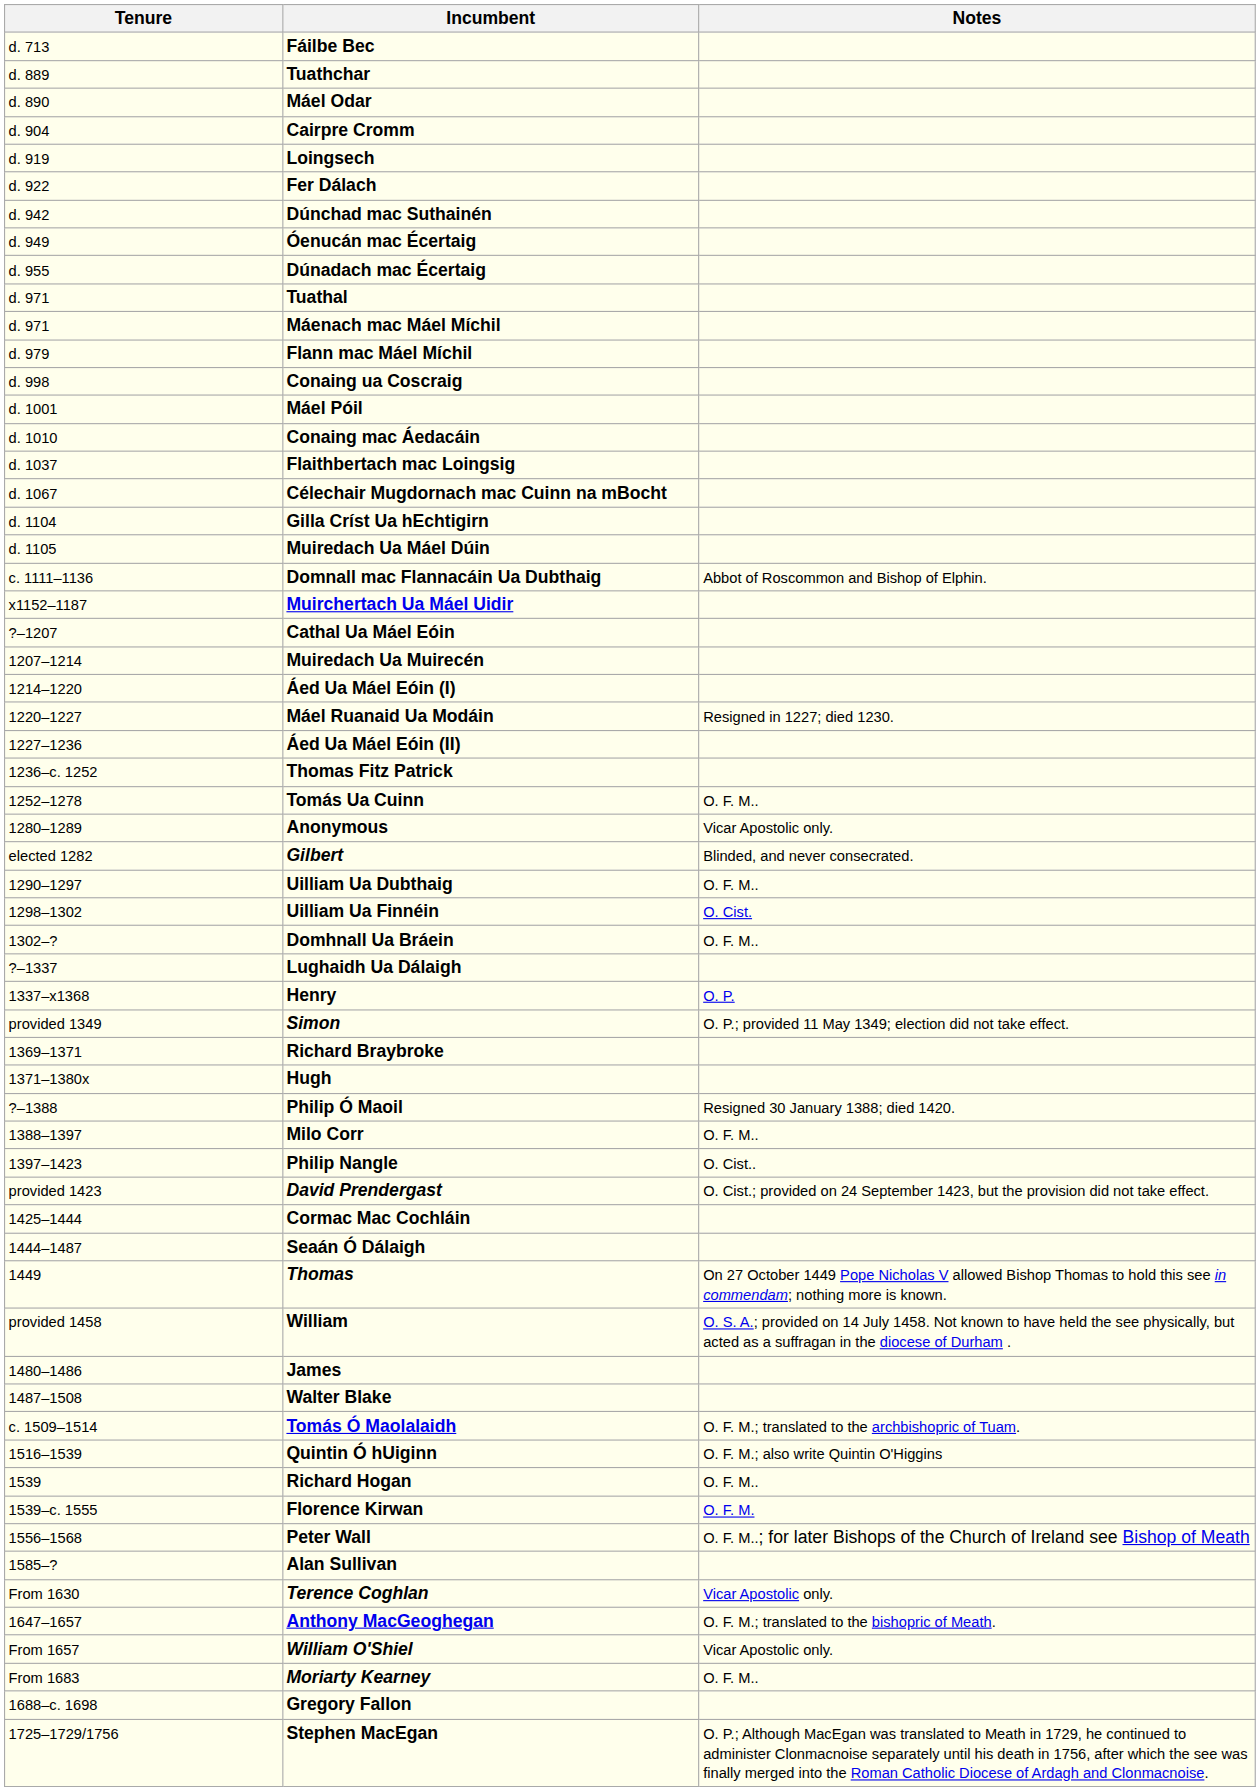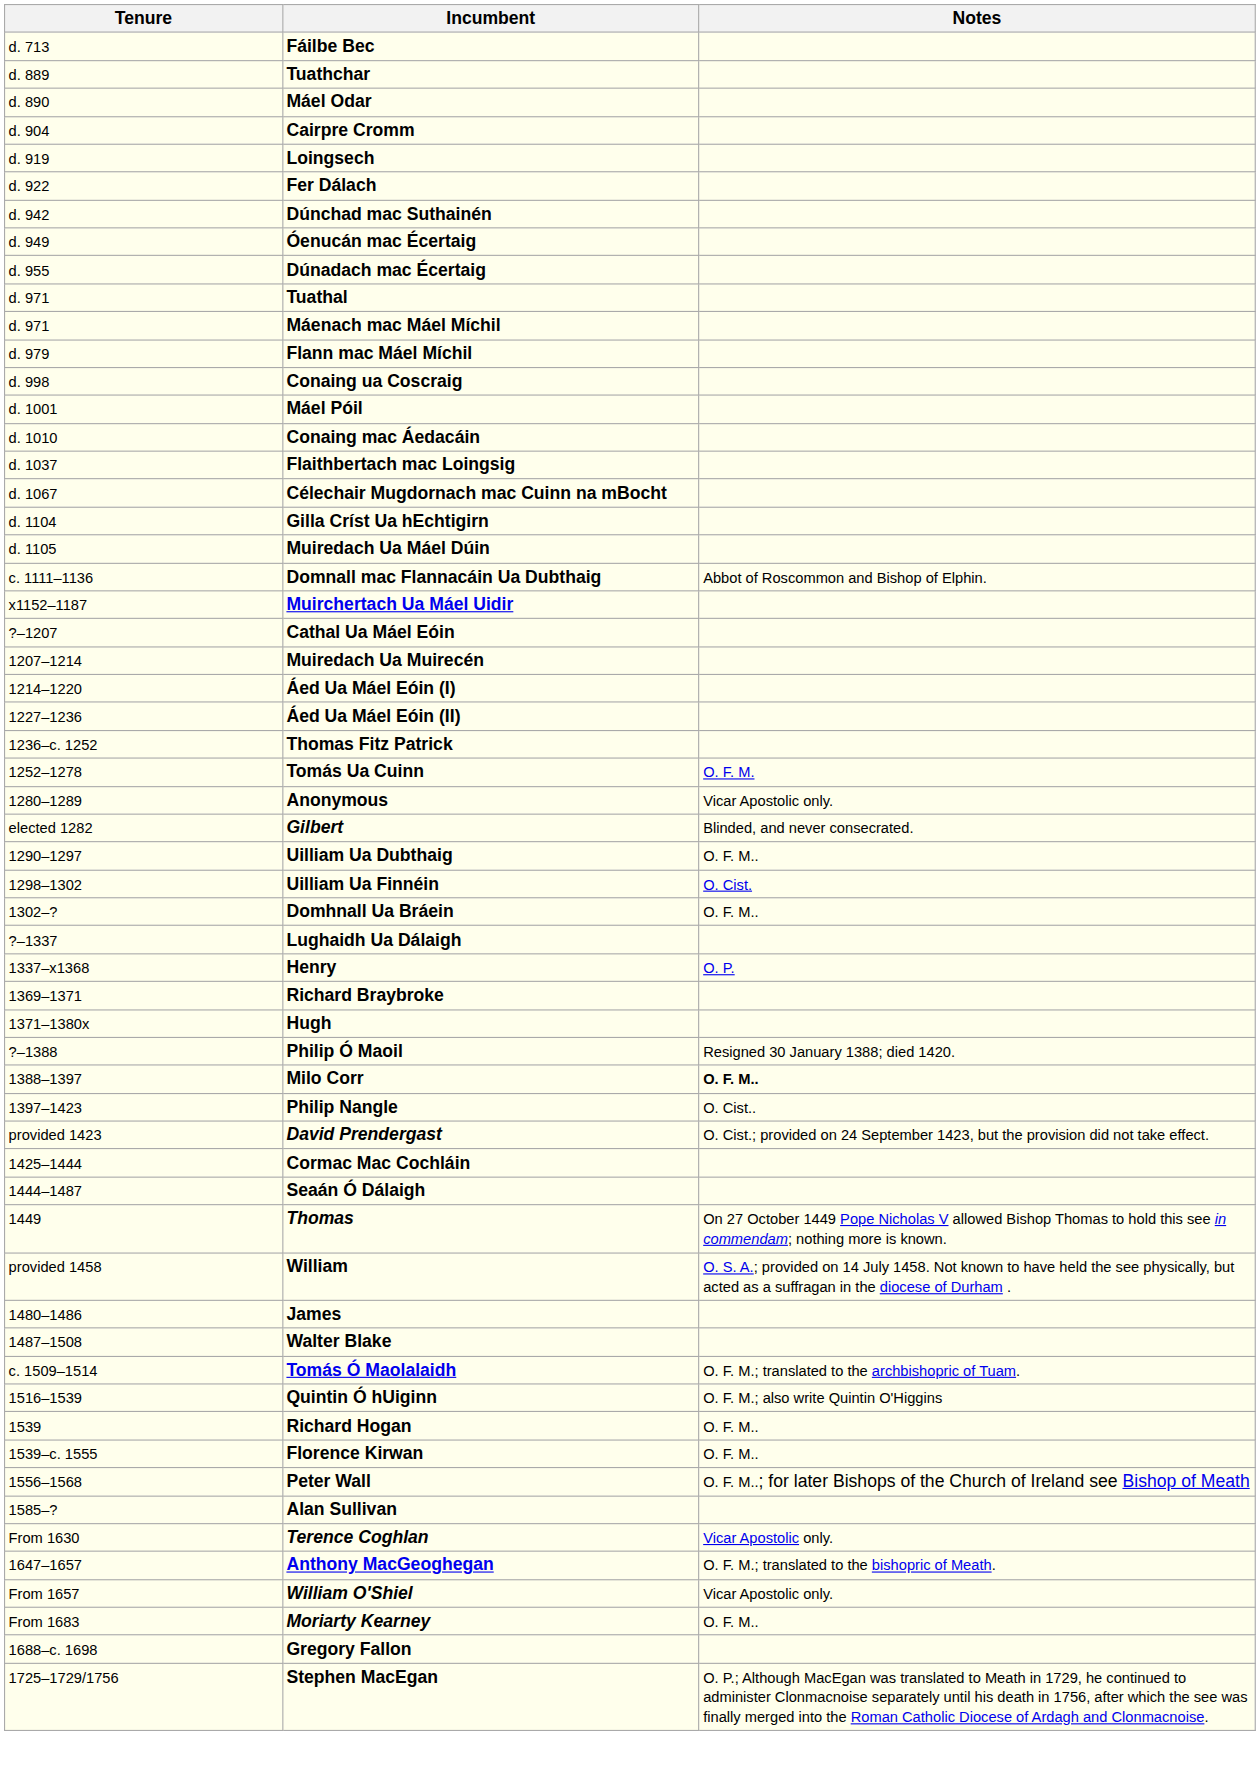- row: 1220–1227 | Máel Ruanaid Ua Modáin | Resigned in 1227; died 1230.
Tomás Ua Cuinn | Notes: O. F. M.. -> O. F. M.
- row: provided 1349 | Simon | O. P.; provided 11 May 1349; election did not take effect.
Milo Corr | Notes: normal -> bold
Florence Kirwan | Notes: O. F. M. -> O. F. M..
